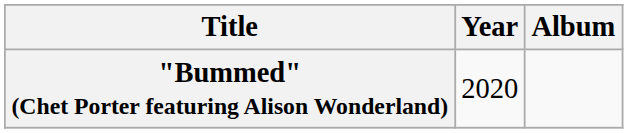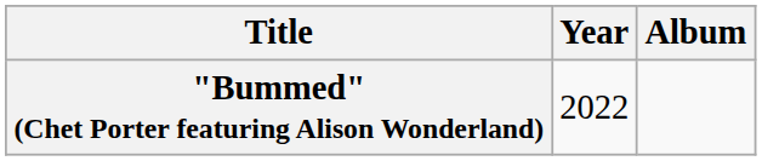"Bummed" (Chet Porter featuring Alison Wonderland) | Year: 2020 -> 2022
